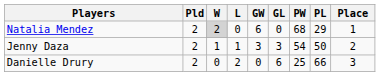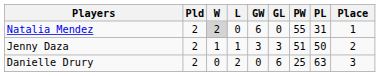Natalia Mendez | PW: 68 -> 55
Natalia Mendez | PL: 29 -> 31
Jenny Daza | PW: 54 -> 51
Danielle Drury | PL: 66 -> 63
